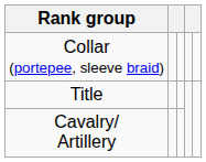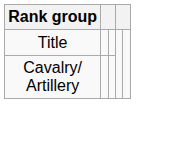- row: Collar (portepee, sleeve braid)
